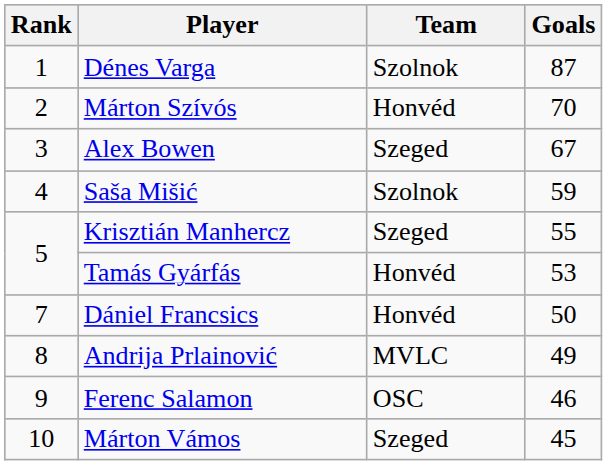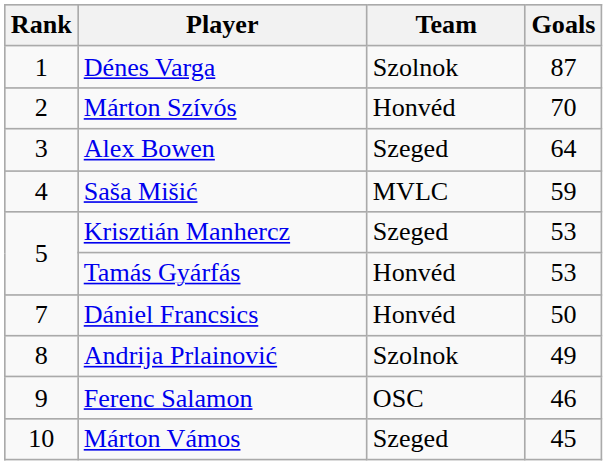Alex Bowen | Goals: 67 -> 64
Saša Mišić | Team: Szolnok -> MVLC
Krisztián Manhercz | Goals: 55 -> 53
Andrija Prlainović | Team: MVLC -> Szolnok
